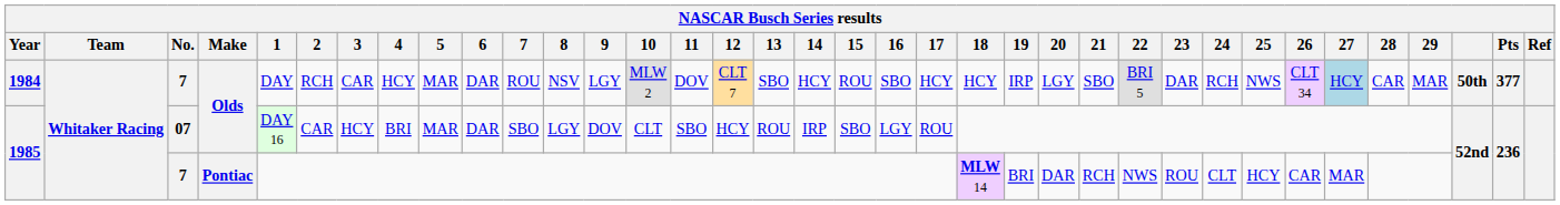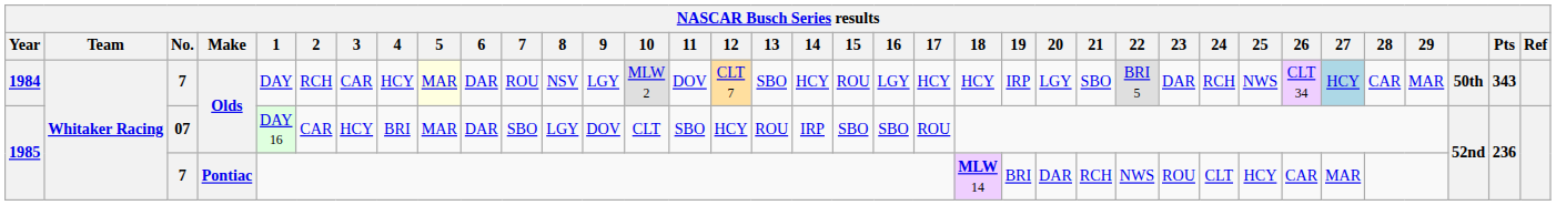1984 | 5: no background -> lightyellow background
1984 | 16: SBO -> LGY
1984 | Pts: 377 -> 343
1985 / 07 | 16: LGY -> SBO
